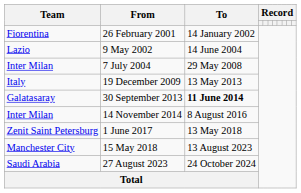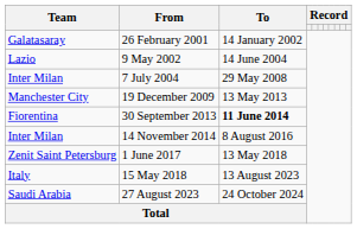26 February 2001 | Team: Fiorentina -> Galatasaray
19 December 2009 | Team: Italy -> Manchester City
30 September 2013 | Team: Galatasaray -> Fiorentina
15 May 2018 | Team: Manchester City -> Italy
